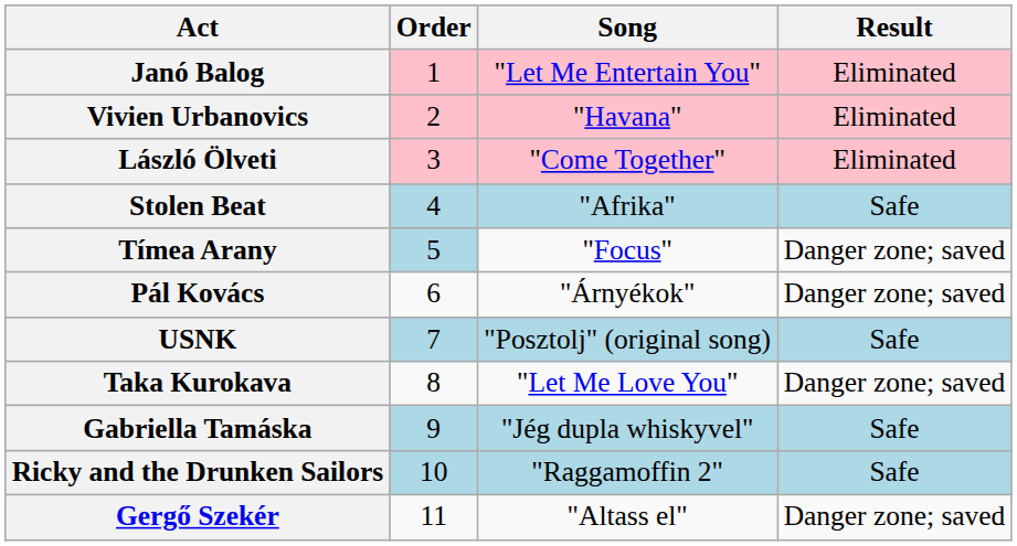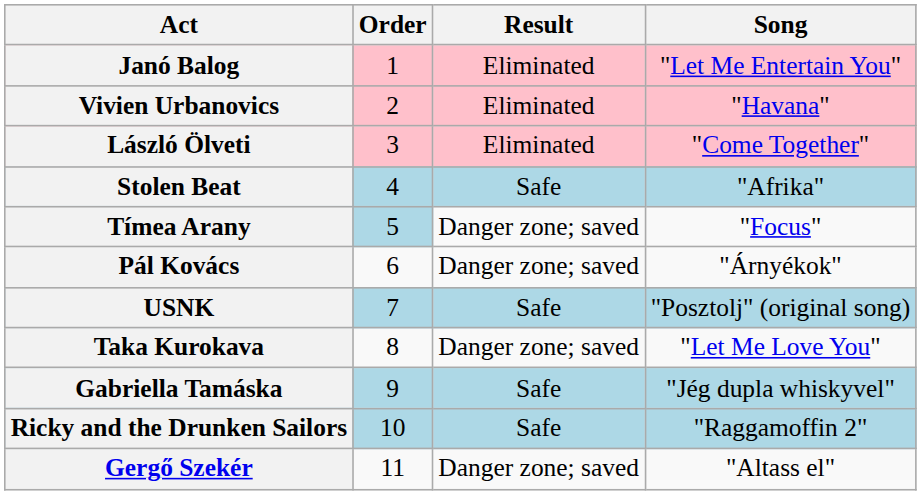columns swapped: Song <-> Result
